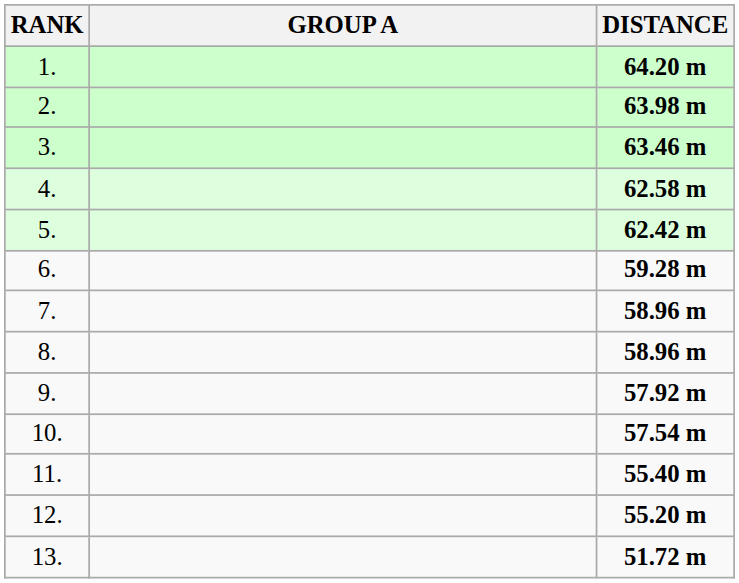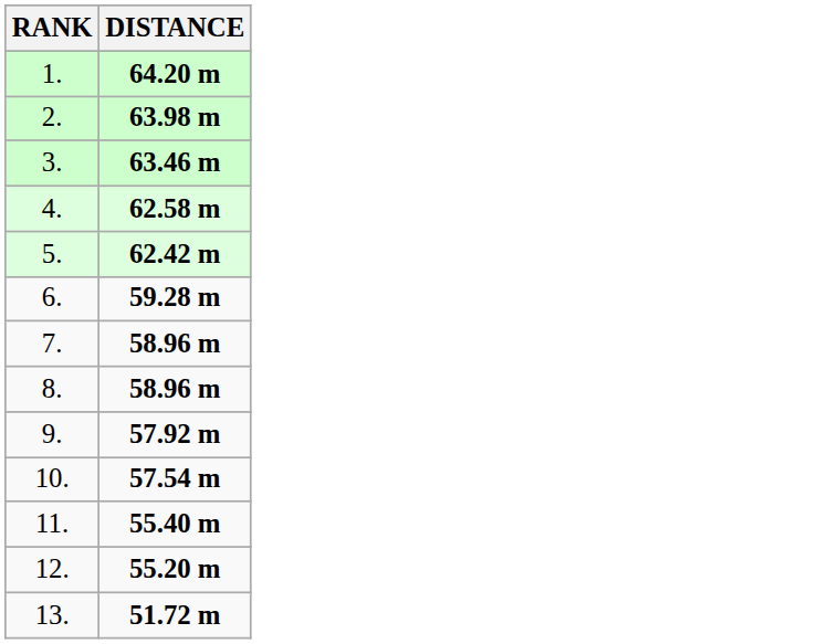- column: GROUP A
